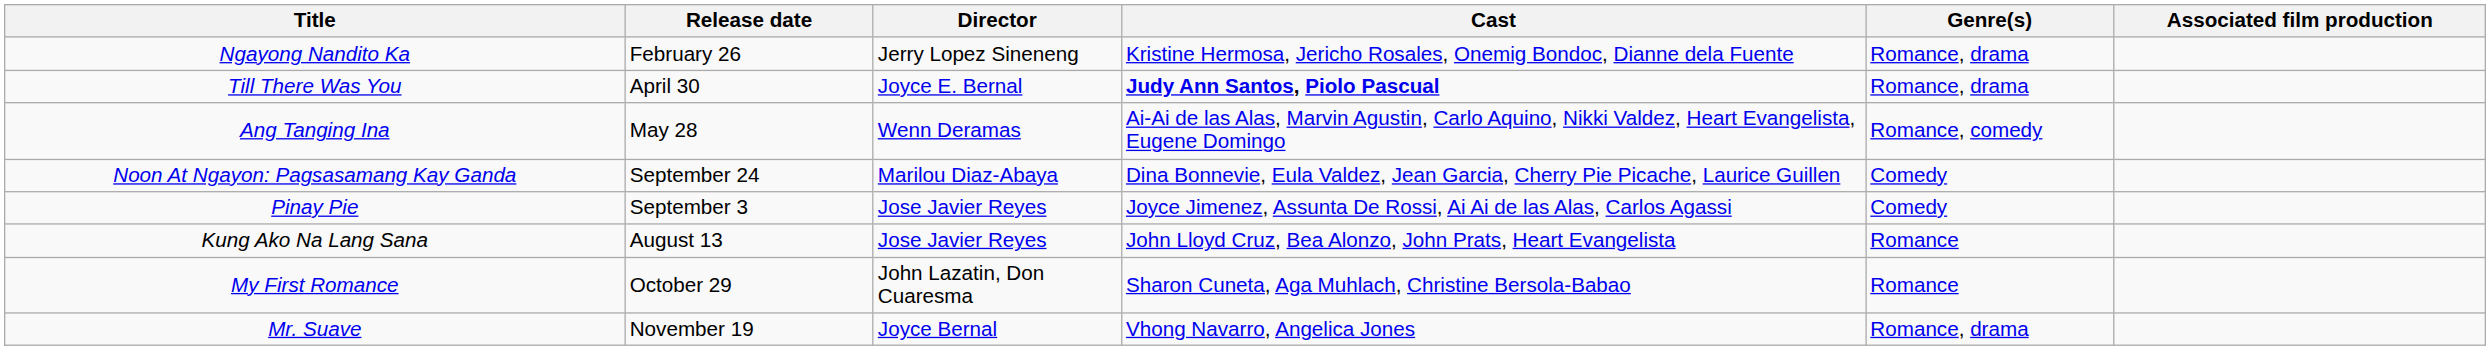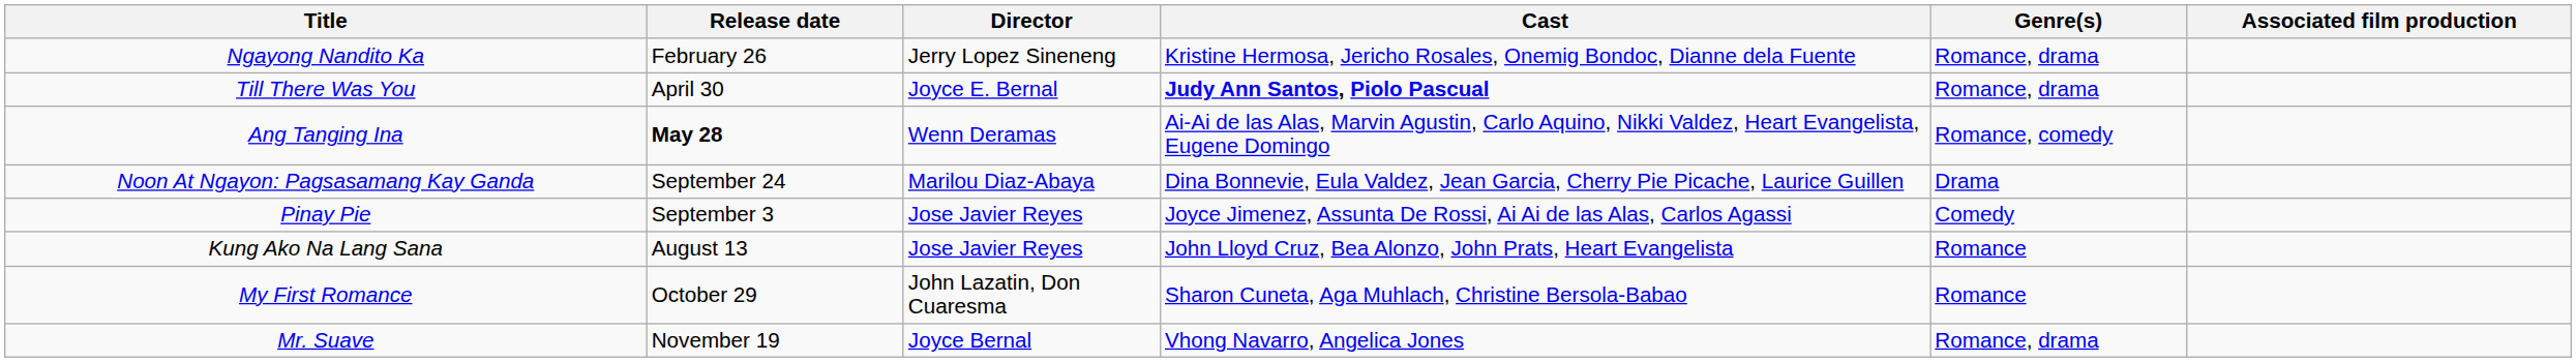Ang Tanging Ina | Release date: normal -> bold
Noon At Ngayon: Pagsasamang Kay Ganda | Genre(s): Comedy -> Drama
